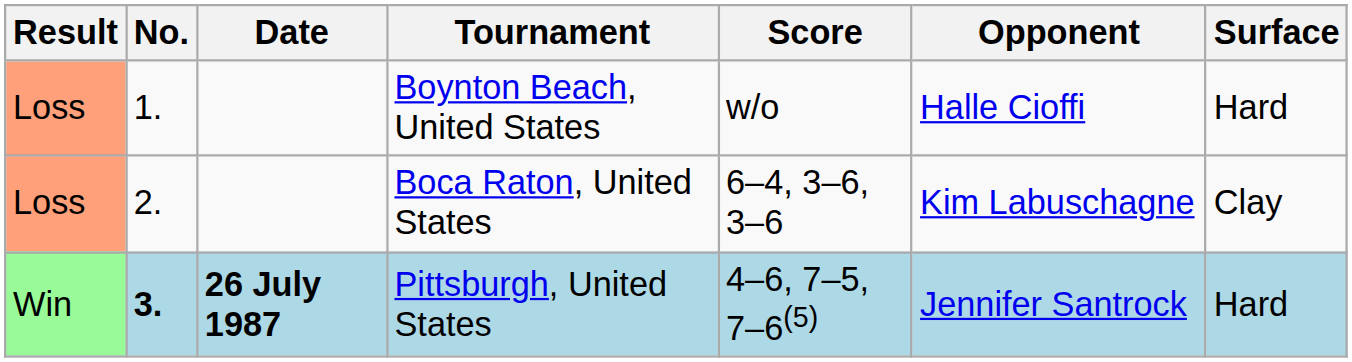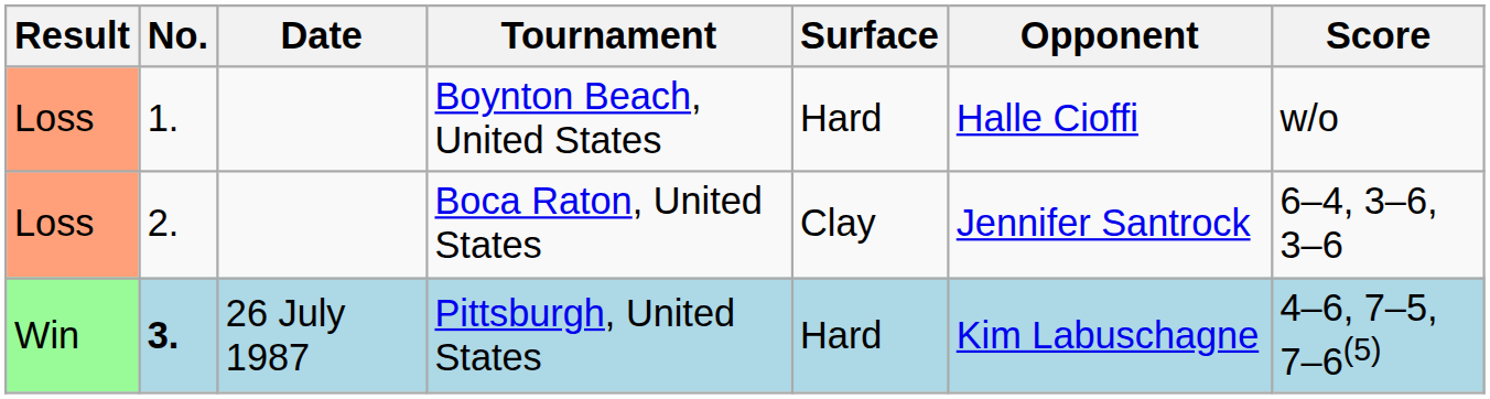columns swapped: Surface <-> Score
Boca Raton, United States | Opponent: Kim Labuschagne -> Jennifer Santrock
Pittsburgh, United States | Date: bold -> normal
Pittsburgh, United States | Opponent: Jennifer Santrock -> Kim Labuschagne
